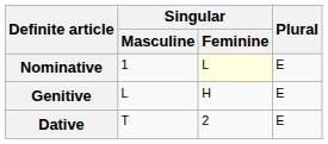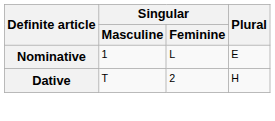Nominative | Singular / Feminine: lightyellow background -> no background
- row: Genitive | L | H | E
Dative | Plural: E -> H
